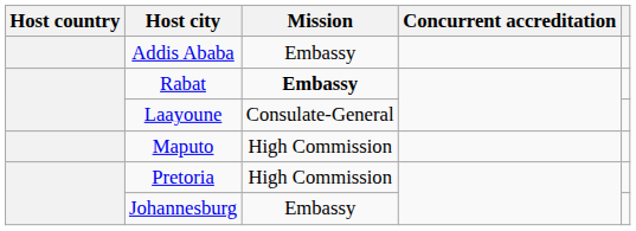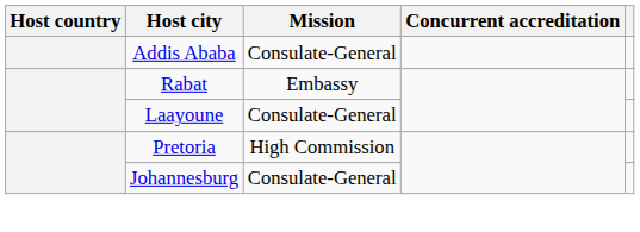Addis Ababa | Mission: Embassy -> Consulate-General
Rabat | Mission: bold -> normal
- row: Maputo | High Commission
Johannesburg | Mission: Embassy -> Consulate-General
